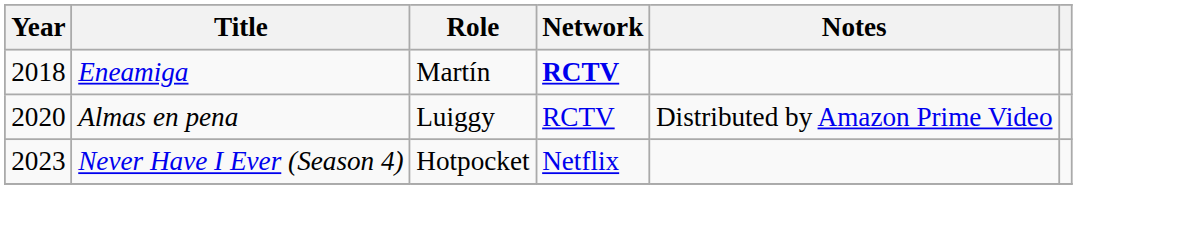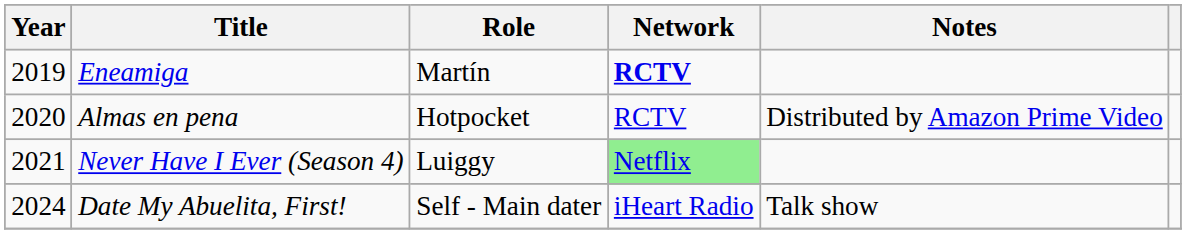Eneamiga | Year: 2018 -> 2019
Almas en pena | Role: Luiggy -> Hotpocket
Never Have I Ever (Season 4) | Year: 2023 -> 2021
Never Have I Ever (Season 4) | Role: Hotpocket -> Luiggy
Never Have I Ever (Season 4) | Network: no background -> lightgreen background
+ row: 2024 | Date My Abuelita, First! | Self - Main dater | iHeart Radio | Talk show
